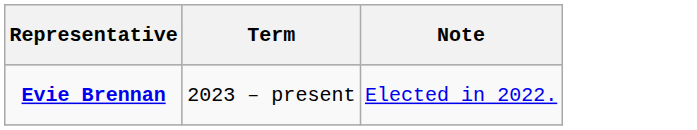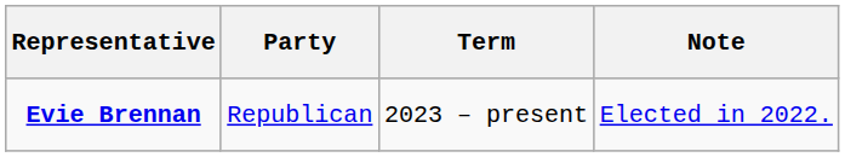+ column: Party | Republican
